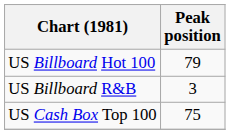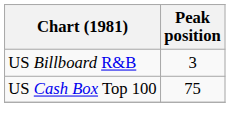- row: US Billboard Hot 100 | 79
